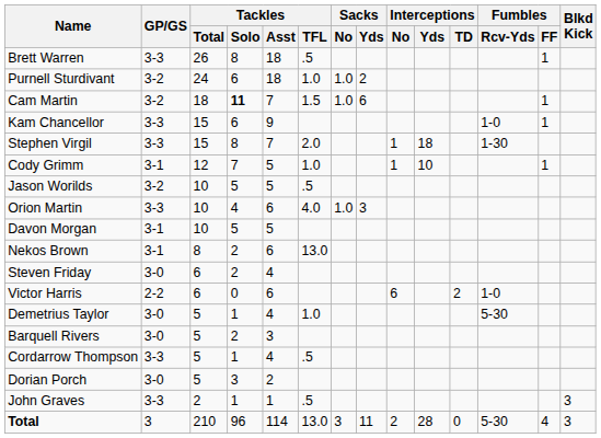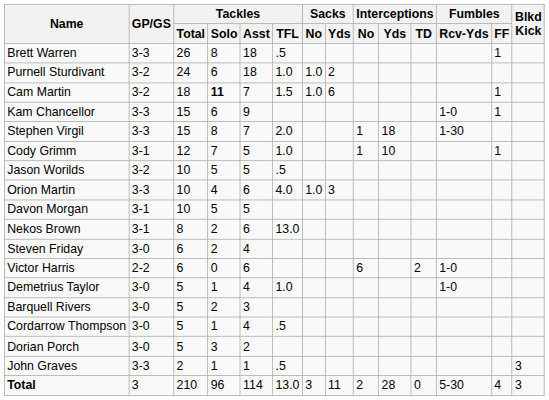Demetrius Taylor | Fumbles / Rcv-Yds: 5-30 -> 1-0
Cordarrow Thompson | GP/GS: 3-3 -> 3-0
